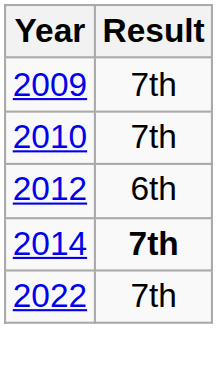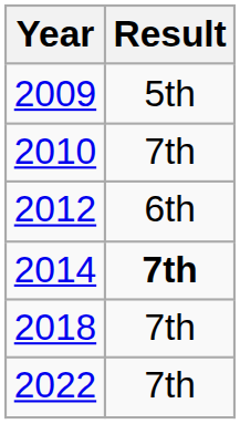2009 | Result: 7th -> 5th
+ row: 2018 | 7th
